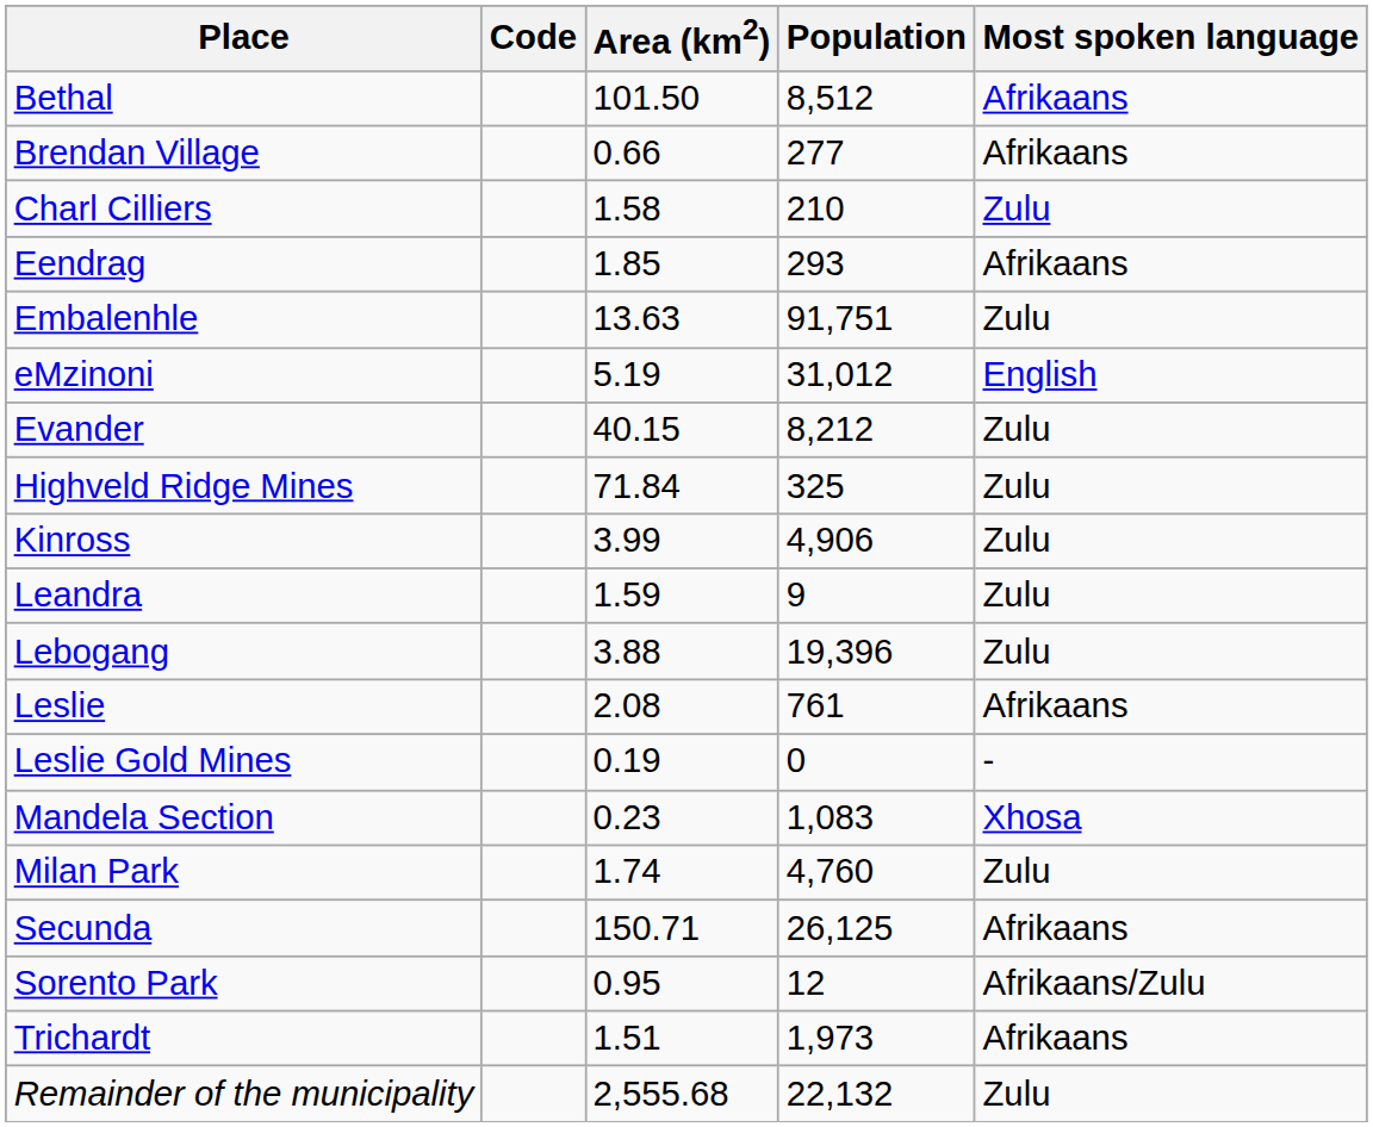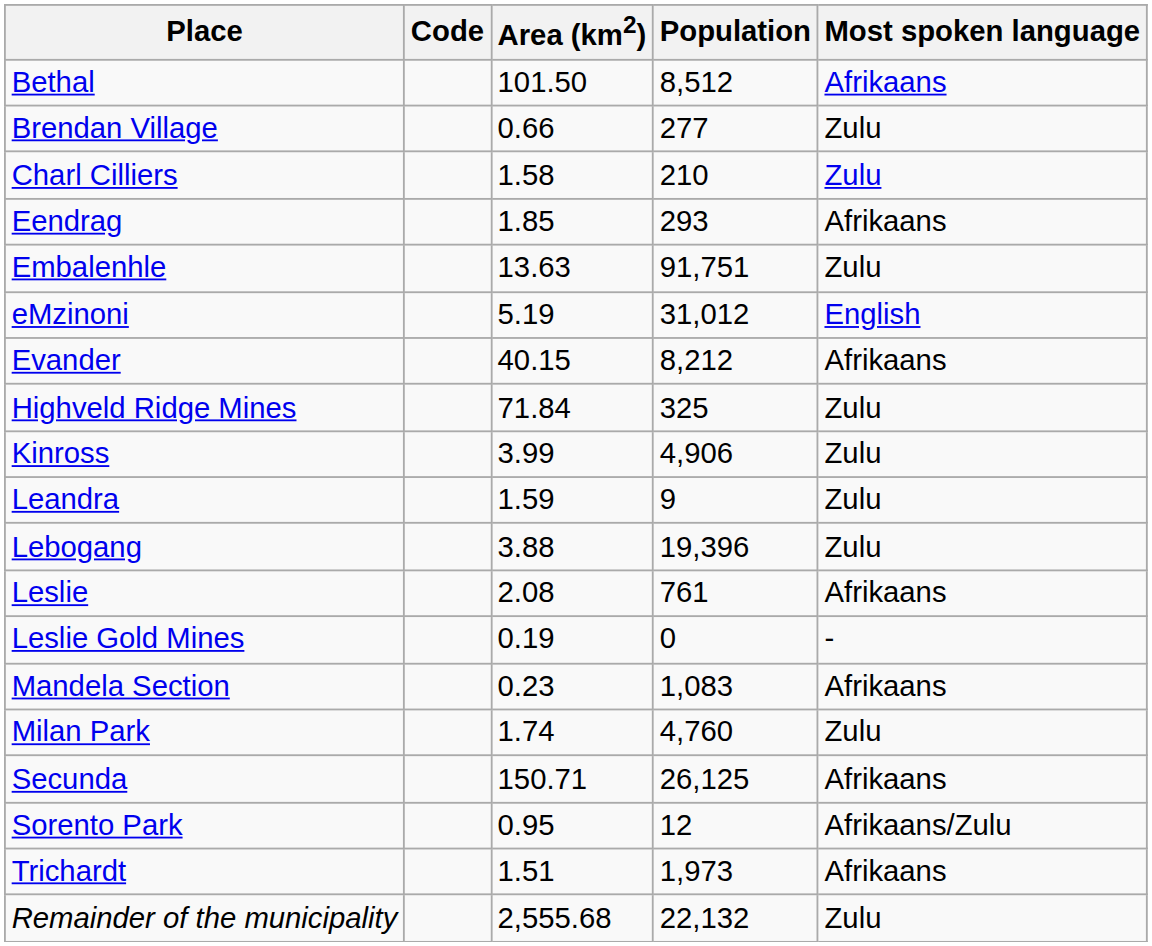Brendan Village | Most spoken language: Afrikaans -> Zulu
Evander | Most spoken language: Zulu -> Afrikaans
Mandela Section | Most spoken language: Xhosa -> Afrikaans
